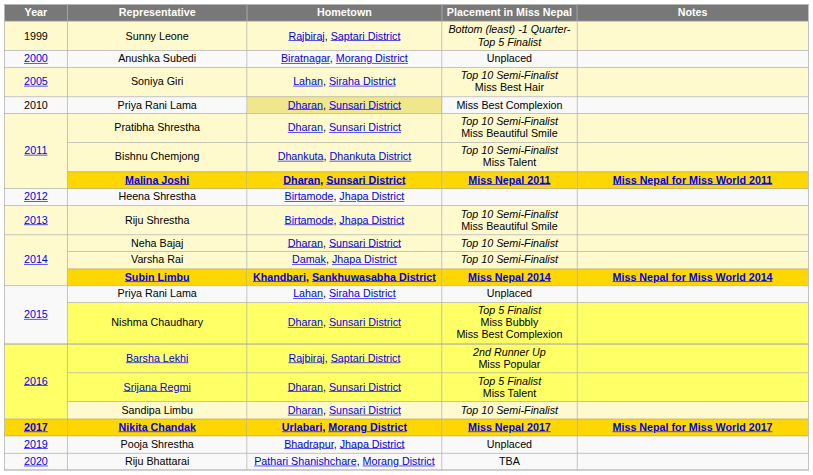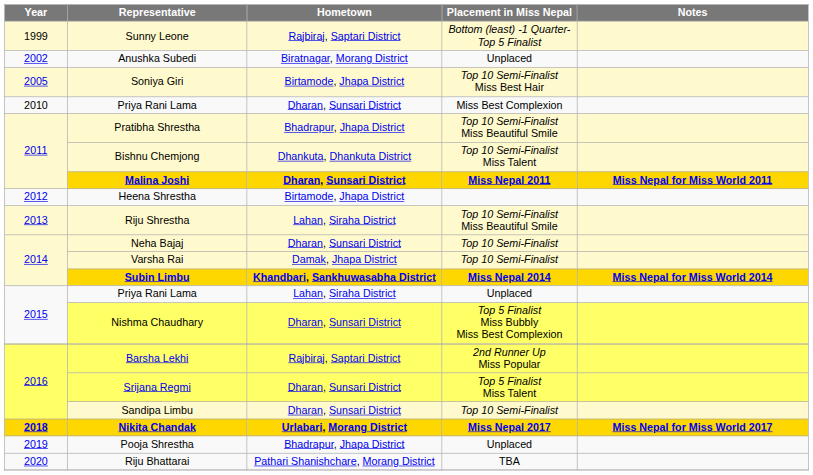Anushka Subedi | Year: 2000 -> 2002
Soniya Giri | Hometown: Lahan, Siraha District -> Birtamode, Jhapa District
Priya Rani Lama / Miss Best Complexion | Hometown: khaki background -> no background
Pratibha Shrestha | Hometown: Dharan, Sunsari District -> Bhadrapur, Jhapa District
Riju Shrestha | Hometown: Birtamode, Jhapa District -> Lahan, Siraha District
Nikita Chandak | Year: 2017 -> 2018
